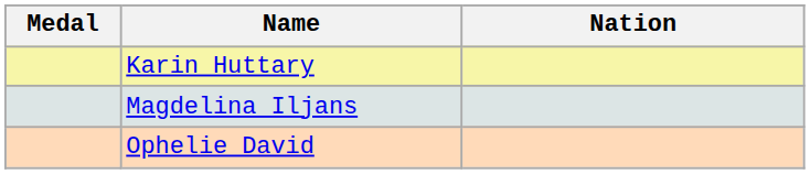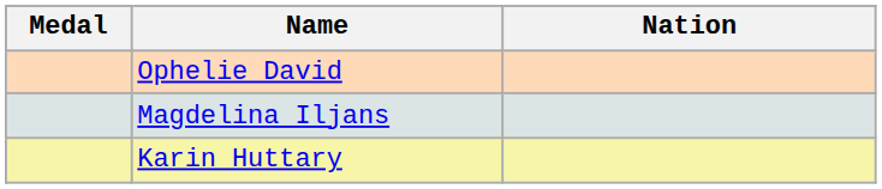rows swapped: Karin Huttary <-> Ophelie David
